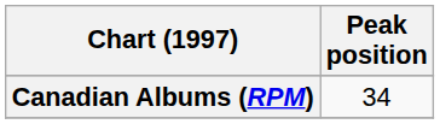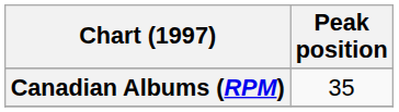Canadian Albums (RPM) | Peak position: 34 -> 35
